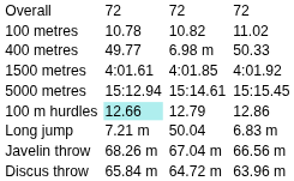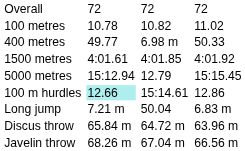5000 metres | column 5: 15:14.61 -> 12.79
100 m hurdles | column 5: 12.79 -> 15:14.61
rows swapped: Discus throw <-> Javelin throw
